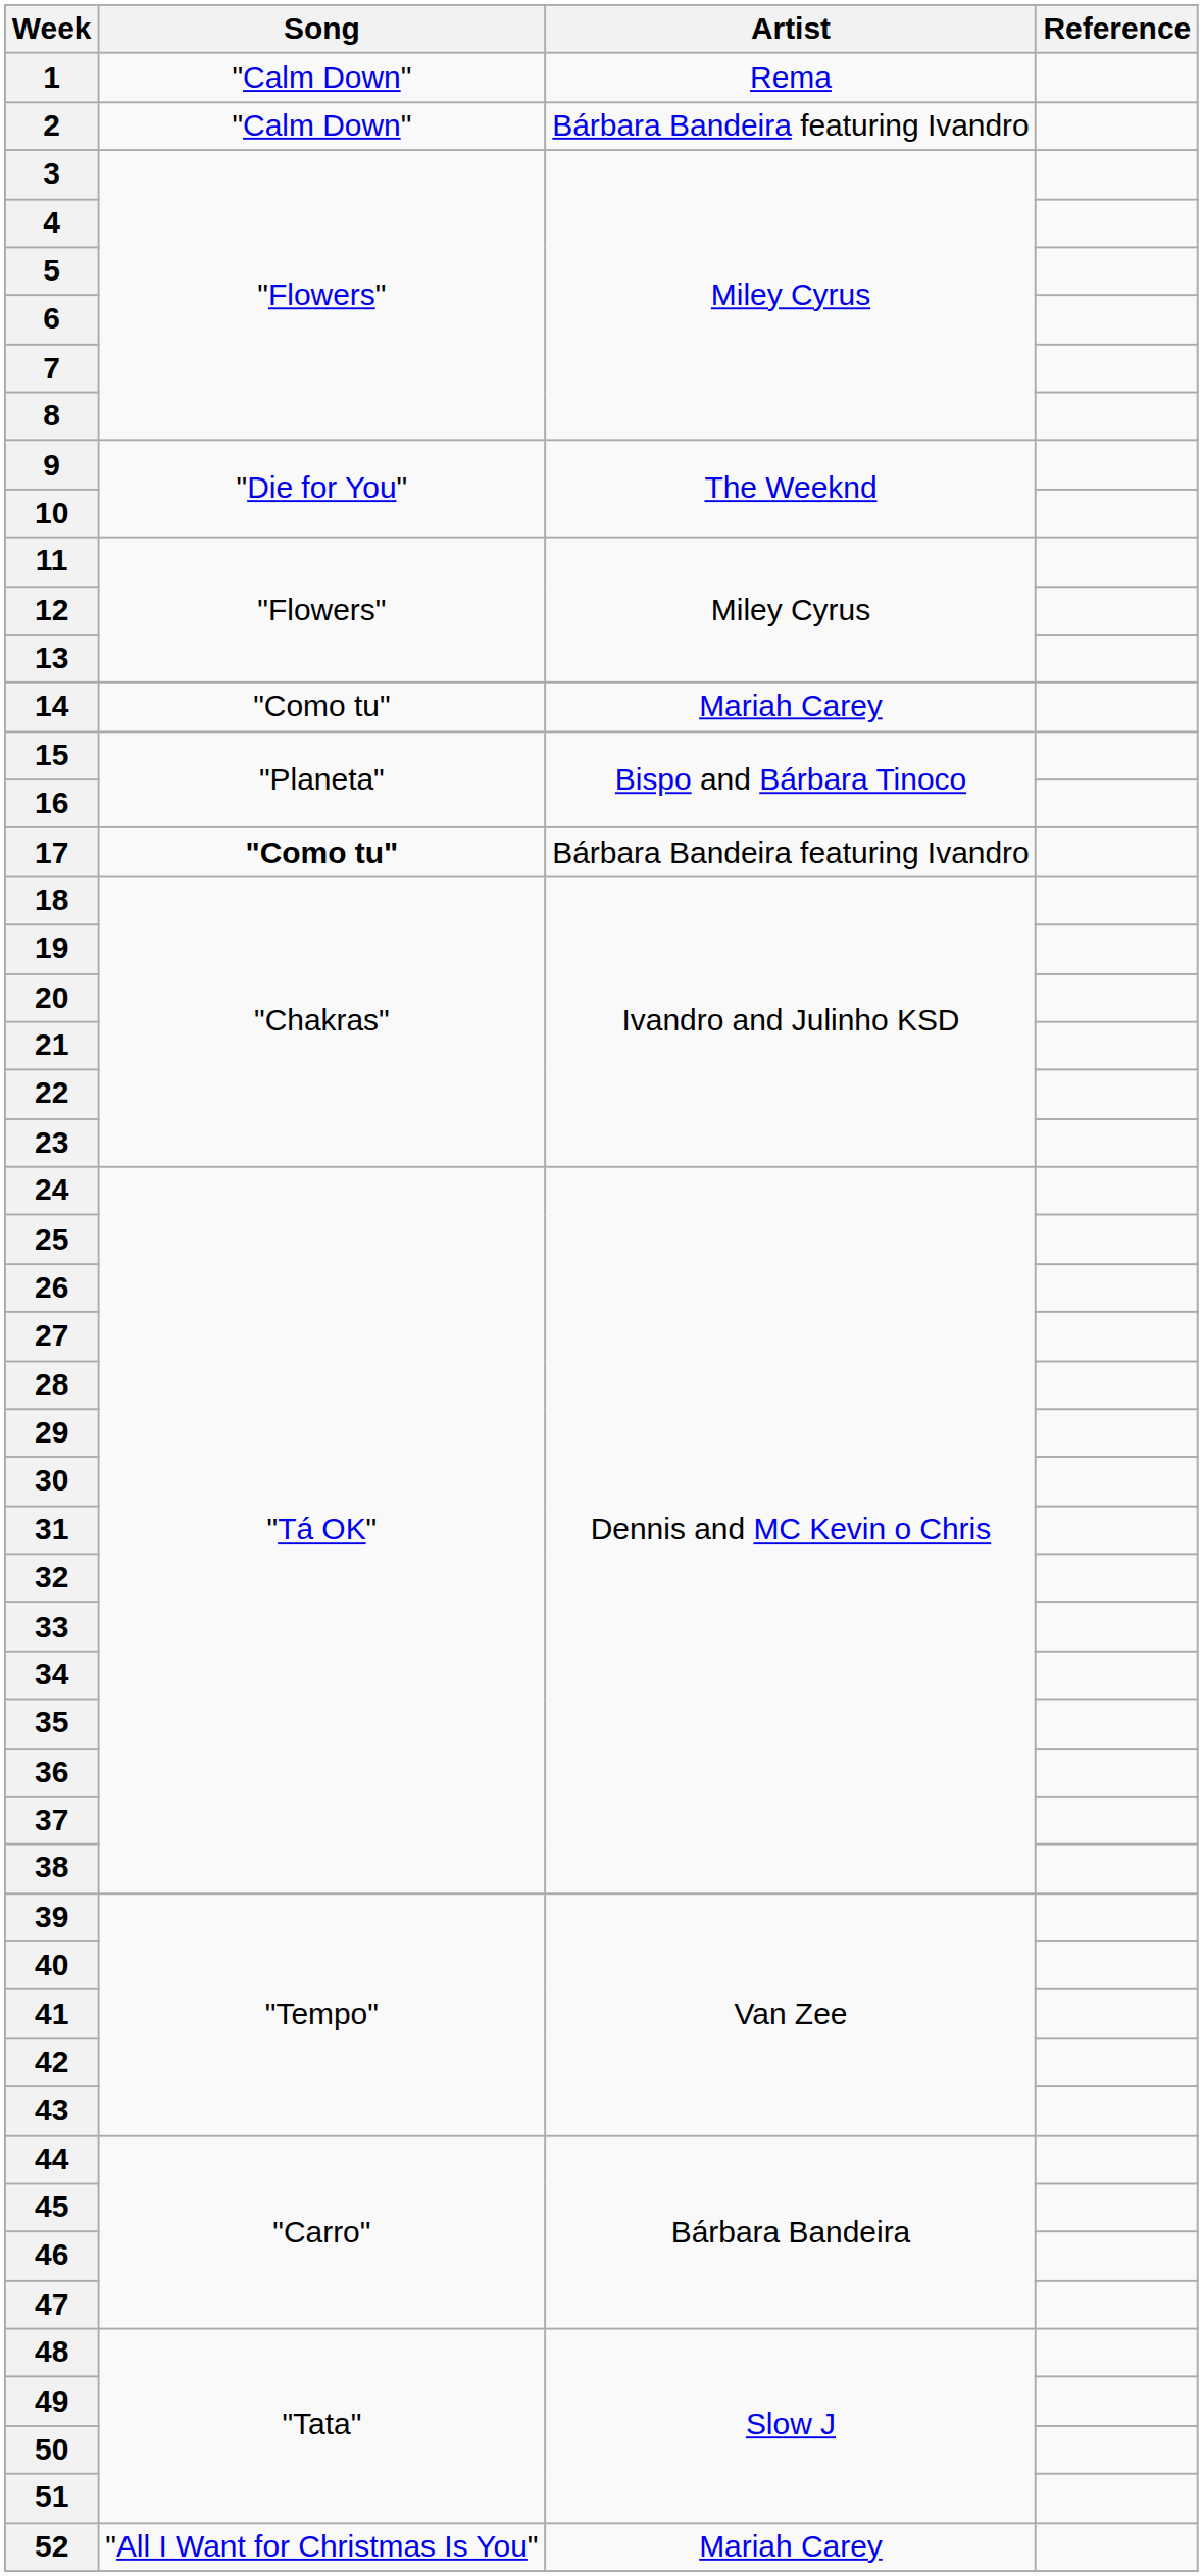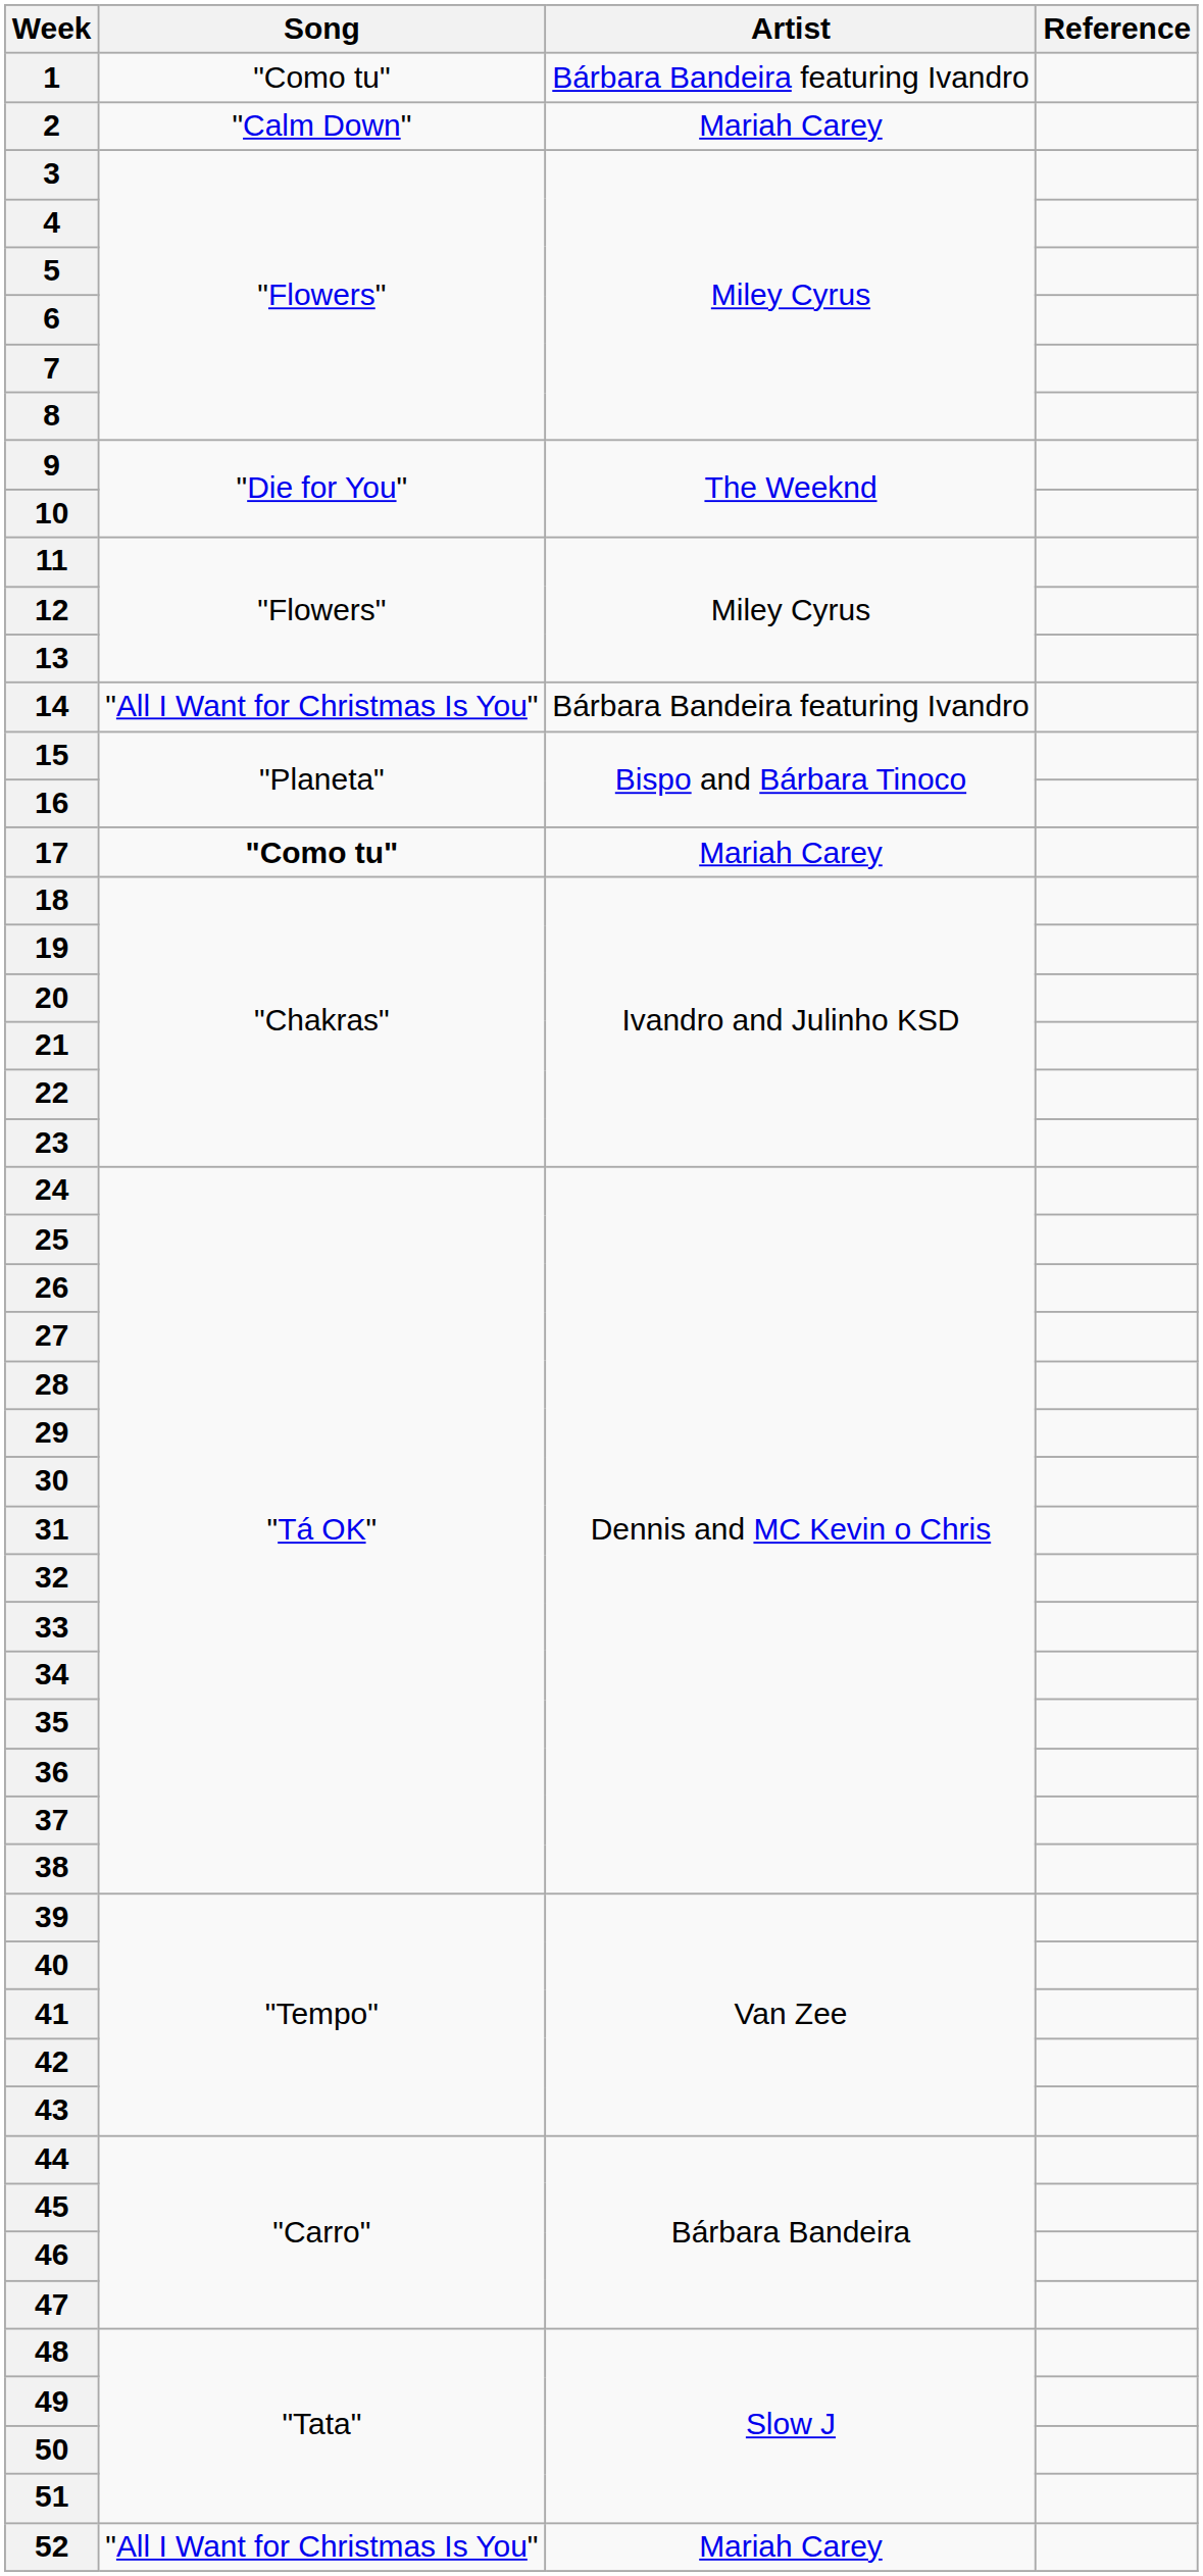1 | Song: "Calm Down" -> "Como tu"
1 | Artist: Rema -> Bárbara Bandeira featuring Ivandro
2 | Artist: Bárbara Bandeira featuring Ivandro -> Mariah Carey
14 | Song: "Como tu" -> "All I Want for Christmas Is You"
14 | Artist: Mariah Carey -> Bárbara Bandeira featuring Ivandro
17 | Artist: Bárbara Bandeira featuring Ivandro -> Mariah Carey
